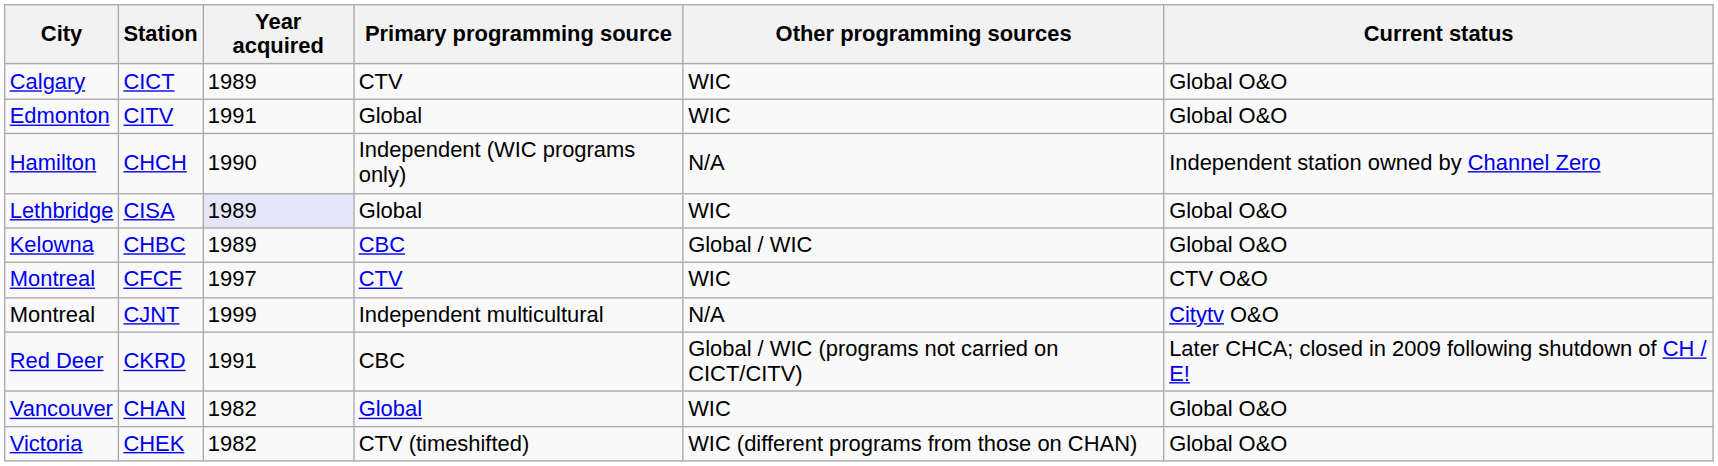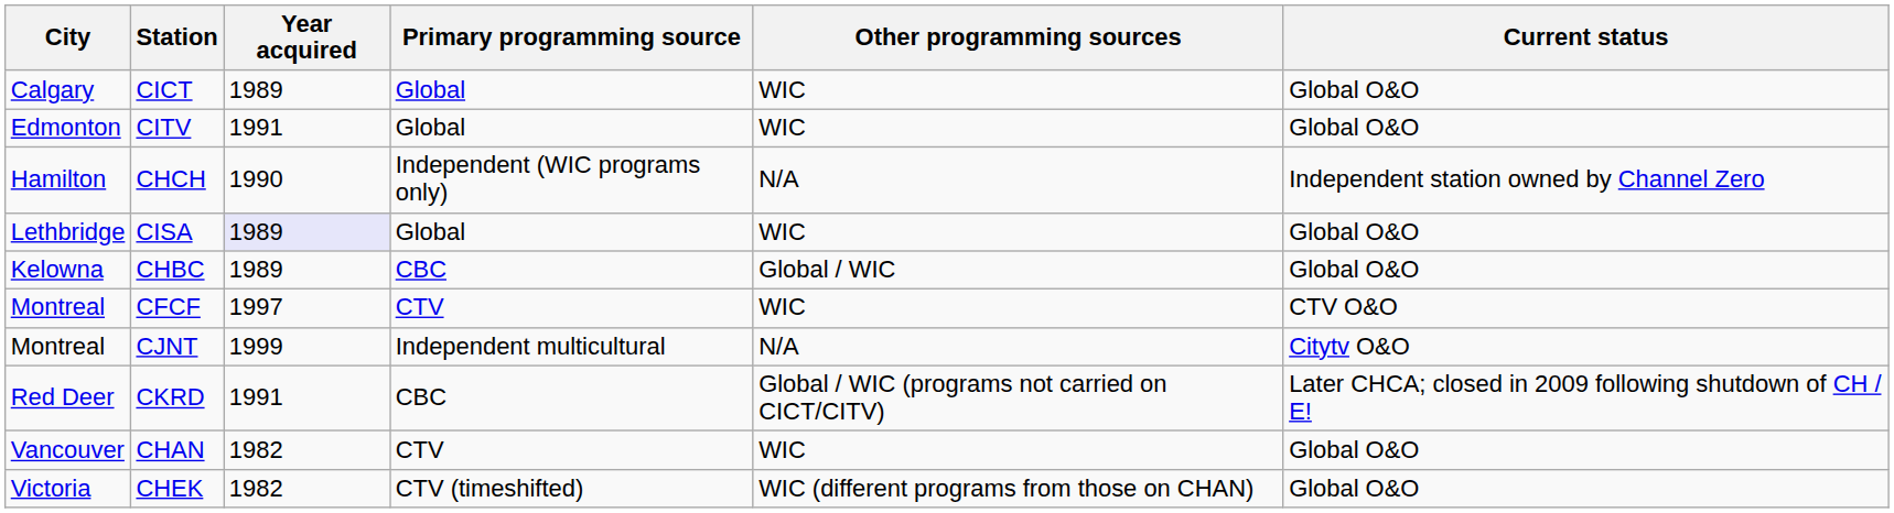CICT | Primary programming source: CTV -> Global
CHAN | Primary programming source: Global -> CTV
